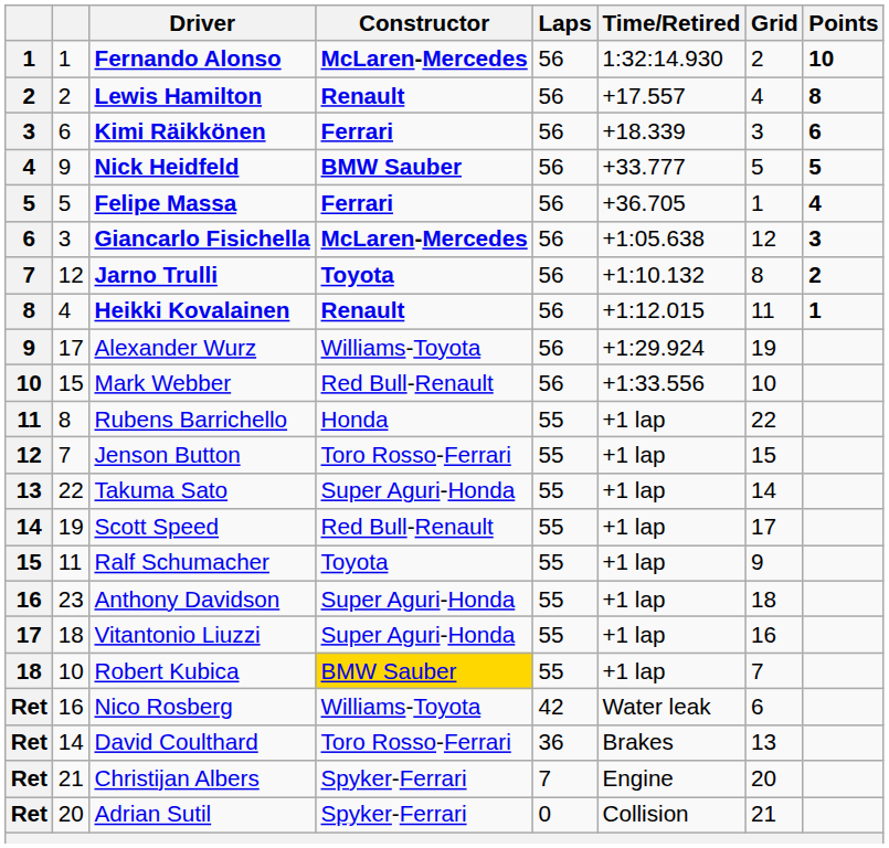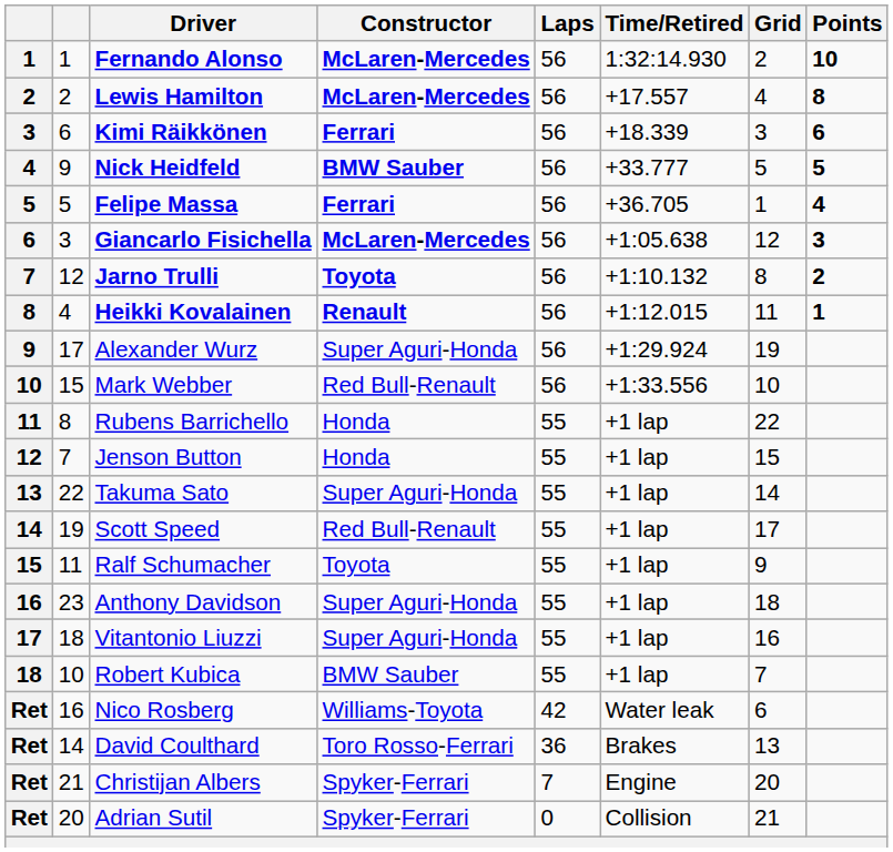Lewis Hamilton | Constructor: Renault -> McLaren-Mercedes
Alexander Wurz | Constructor: Williams-Toyota -> Super Aguri-Honda
Jenson Button | Constructor: Toro Rosso-Ferrari -> Honda
Robert Kubica | Constructor: gold background -> no background
